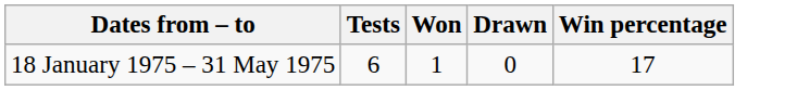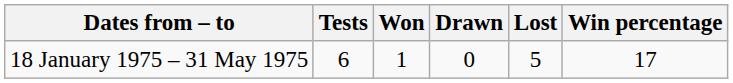+ column: Lost | 5
